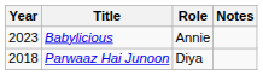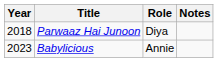rows swapped: Parwaaz Hai Junoon <-> Babylicious
